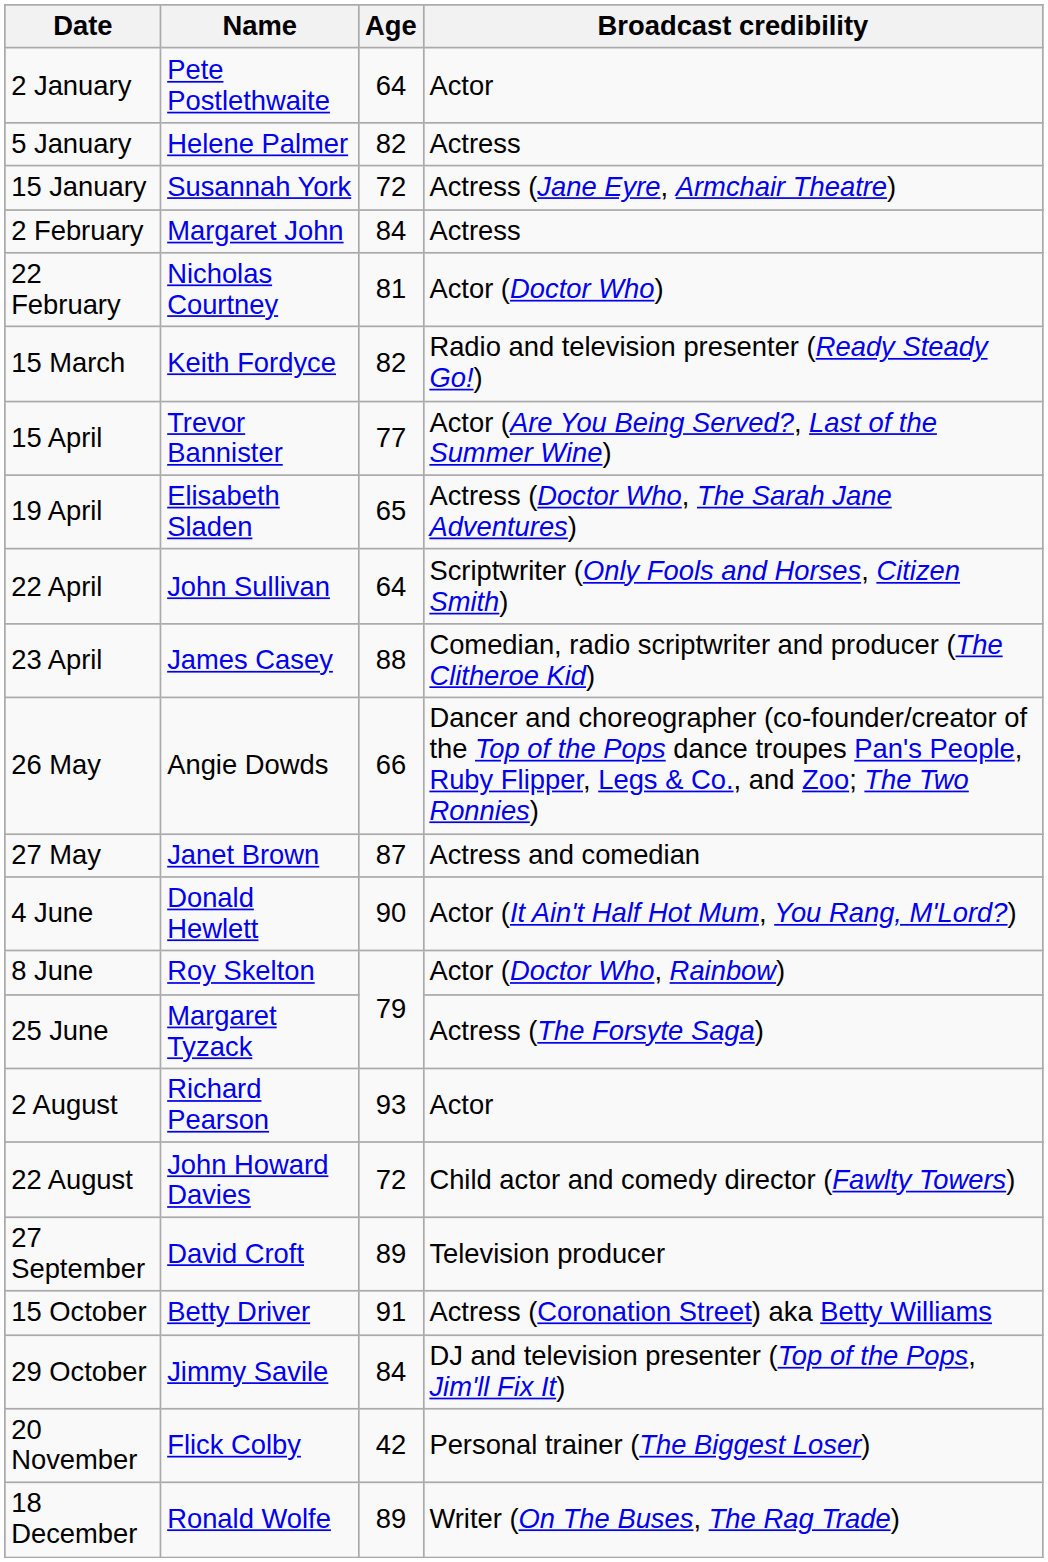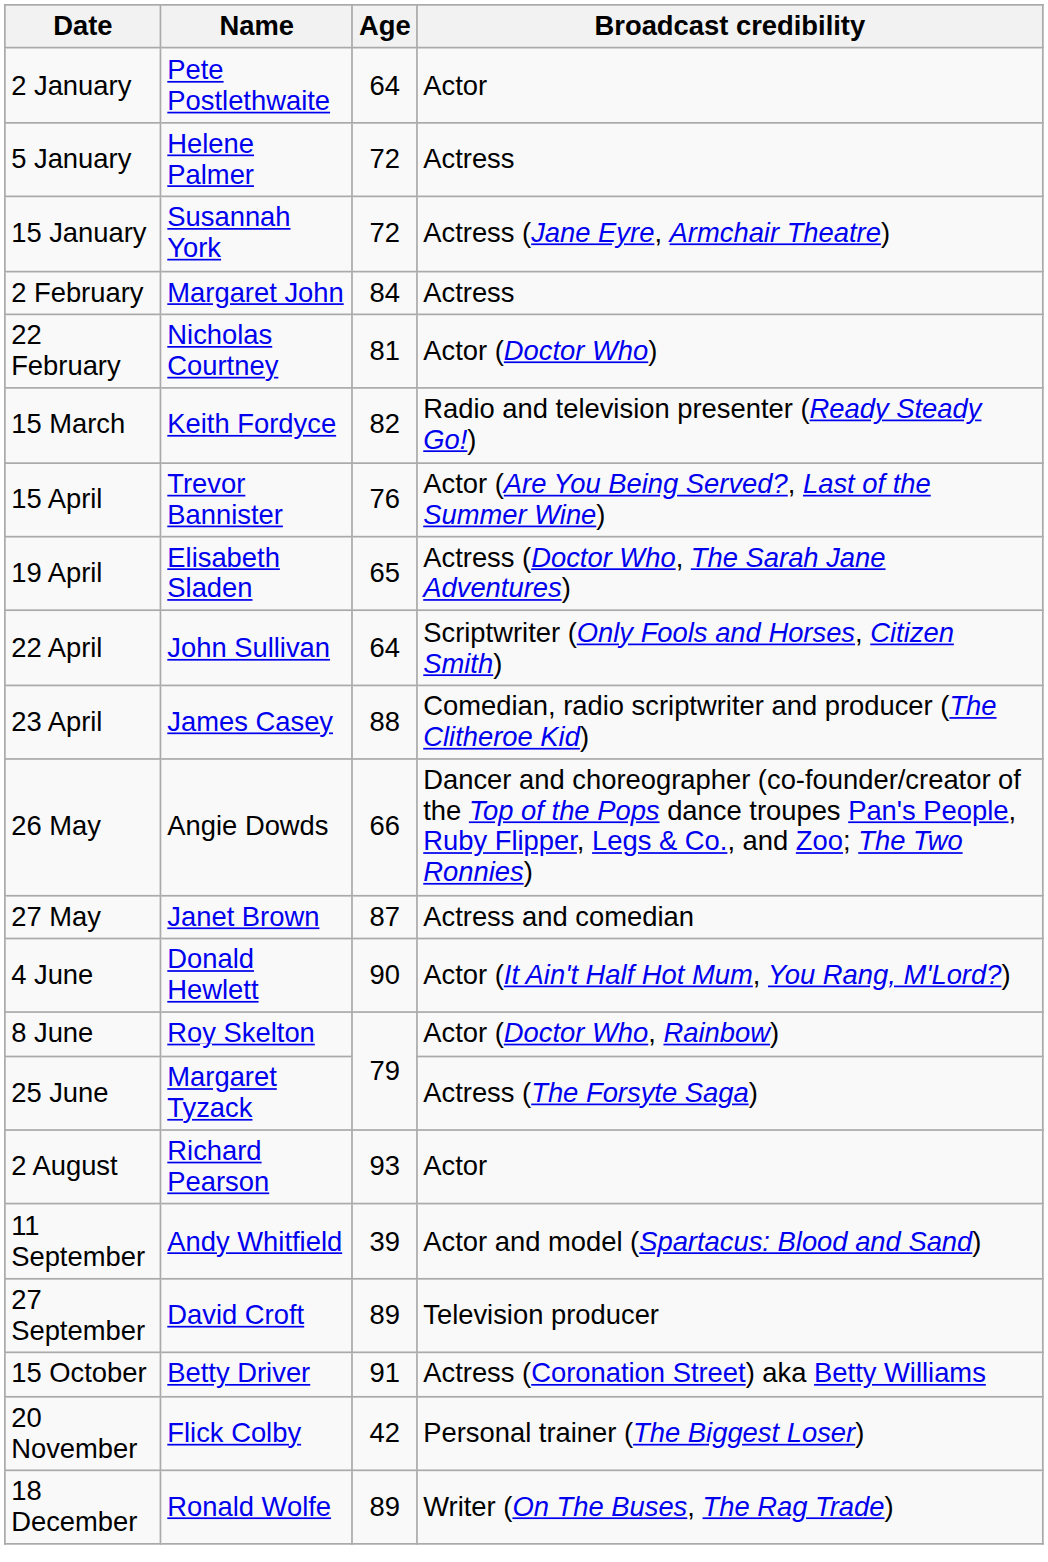5 January | Age: 82 -> 72
15 April | Age: 77 -> 76
- row: 22 August | John Howard Davies | 72 | Child actor and comedy director (Fawlty Towers)
+ row: 11 September | Andy Whitfield | 39 | Actor and model (Spartacus: Blood and Sand)
- row: 29 October | Jimmy Savile | 84 | DJ and television presenter (Top of the Pops, Jim'll Fix It)
